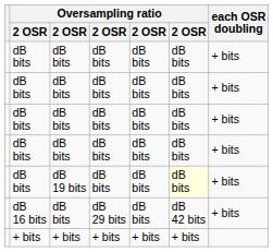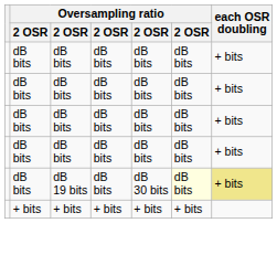dB bits / dB 19 bits | column 5: dB bits -> dB 30 bits
dB bits / dB 19 bits | each OSR doubling: no background -> khaki background
- row: dB 16 bits | dB bits | dB 29 bits | dB bits | dB 42 bits | + bits
